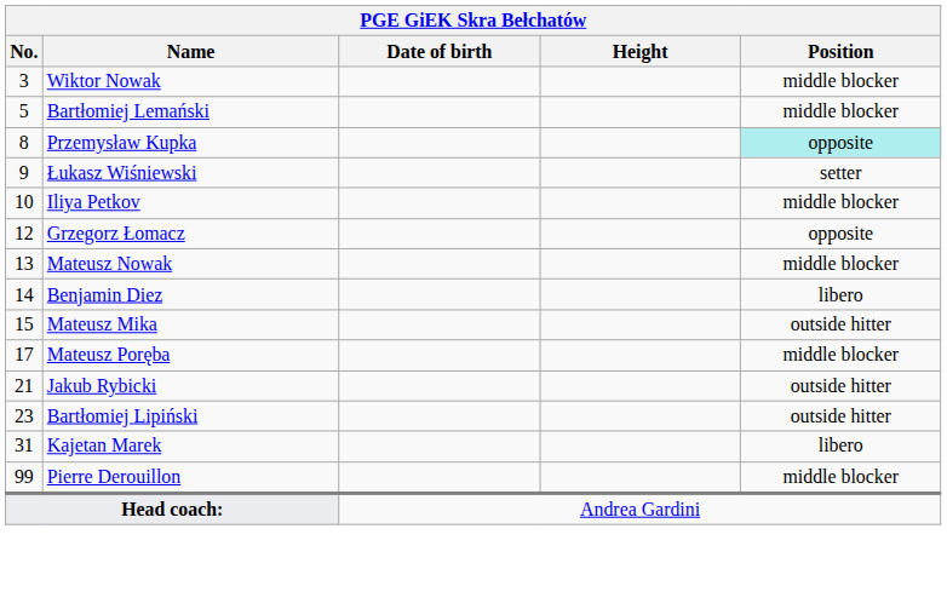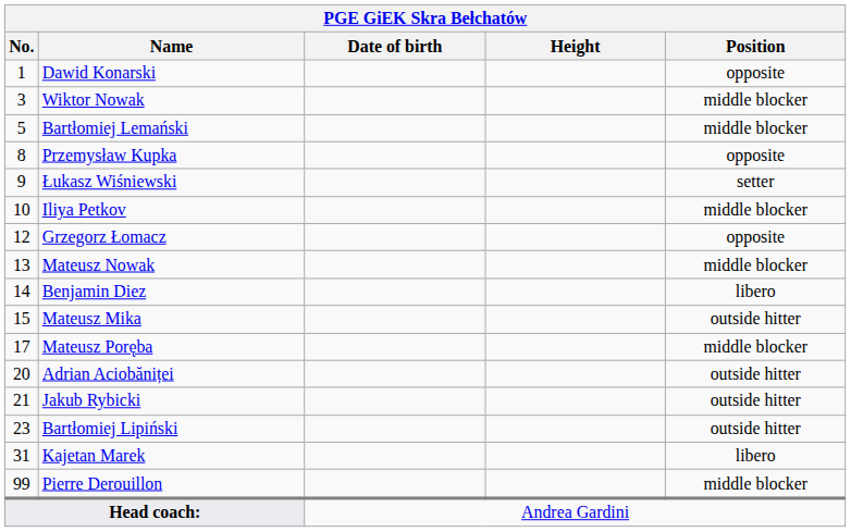+ row: 1 | Dawid Konarski | opposite
Przemysław Kupka | Position: paleturquoise background -> no background
+ row: 20 | Adrian Aciobăniței | outside hitter
